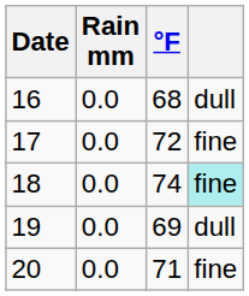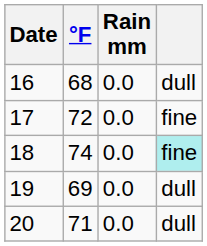columns swapped: Rain mm <-> °F
20 | column 4: fine -> dull
